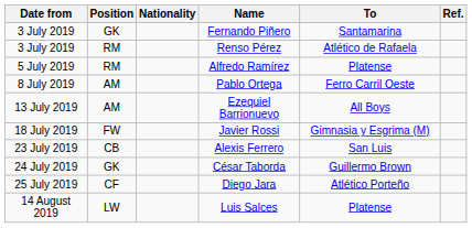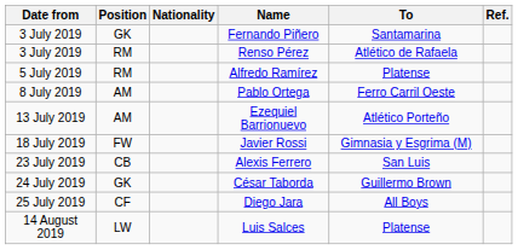Ezequiel Barrionuevo | To: All Boys -> Atlético Porteño
Diego Jara | To: Atlético Porteño -> All Boys
